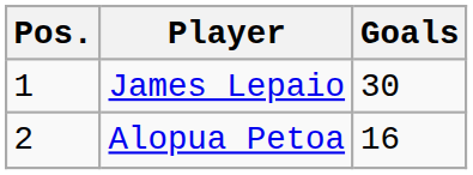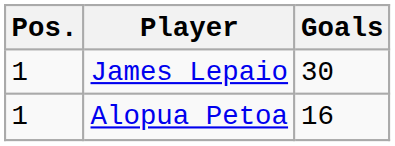Alopua Petoa | Pos.: 2 -> 1
